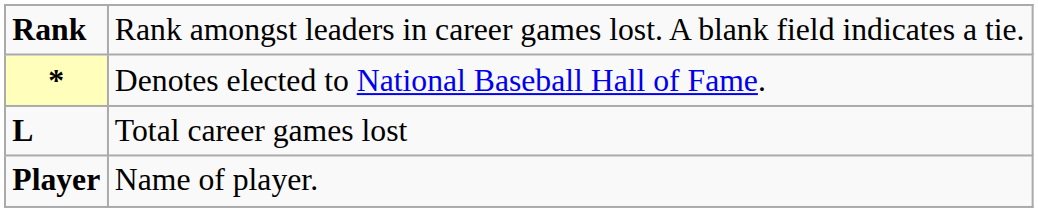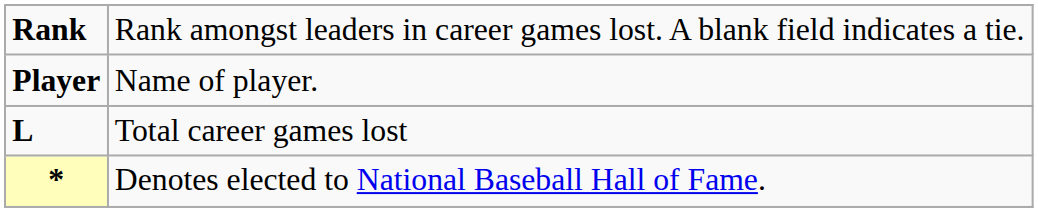rows swapped: Name of player. <-> Denotes elected to National Baseball Hall of Fame.
